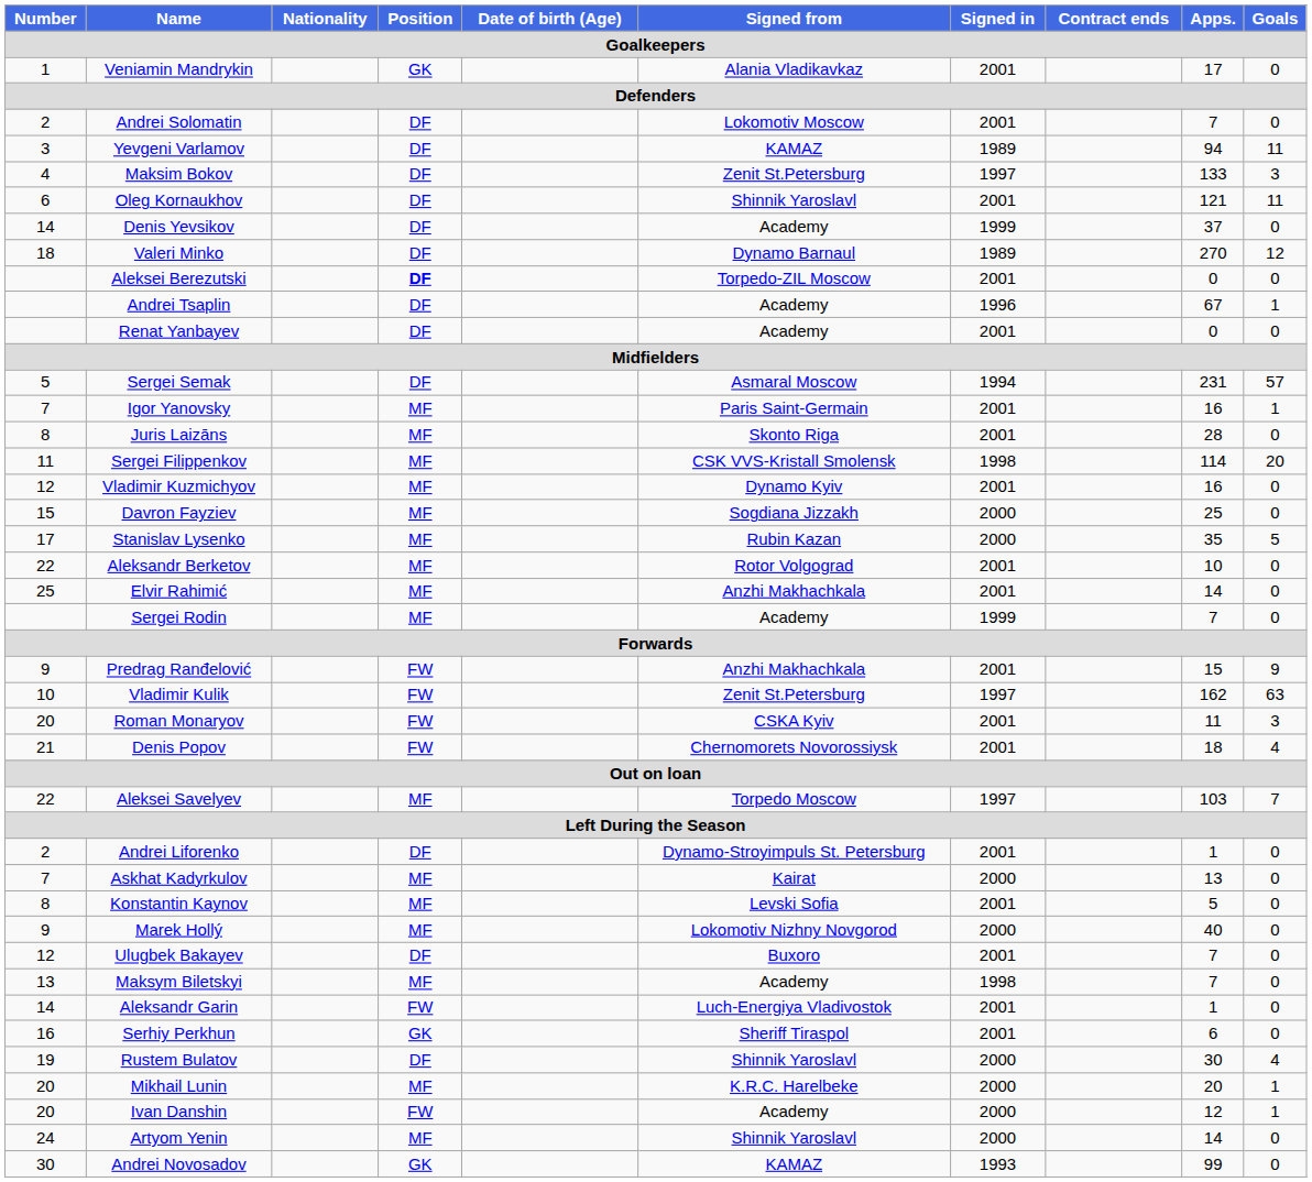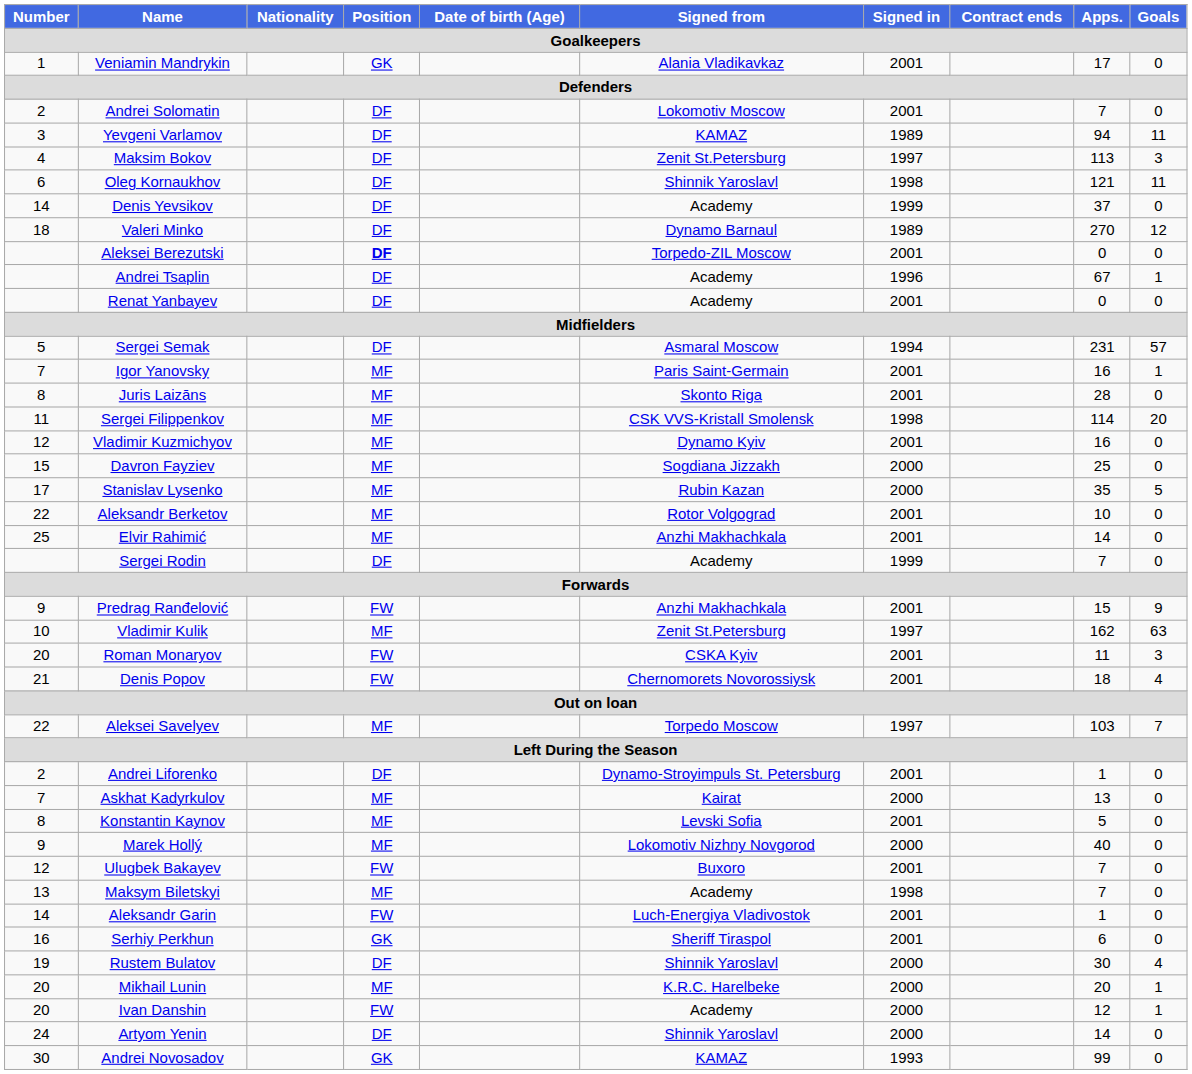Maksim Bokov | Apps.: 133 -> 113
Oleg Kornaukhov | Signed in: 2001 -> 1998
Sergei Rodin | Position: MF -> DF
Vladimir Kulik | Position: FW -> MF
Ulugbek Bakayev | Position: DF -> FW
Artyom Yenin | Position: MF -> DF
